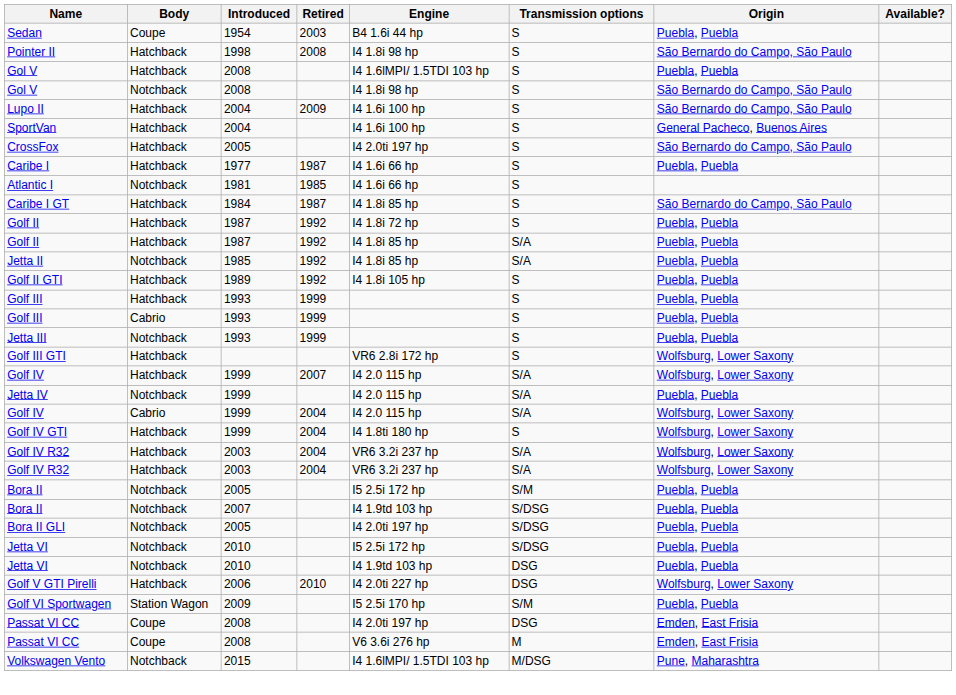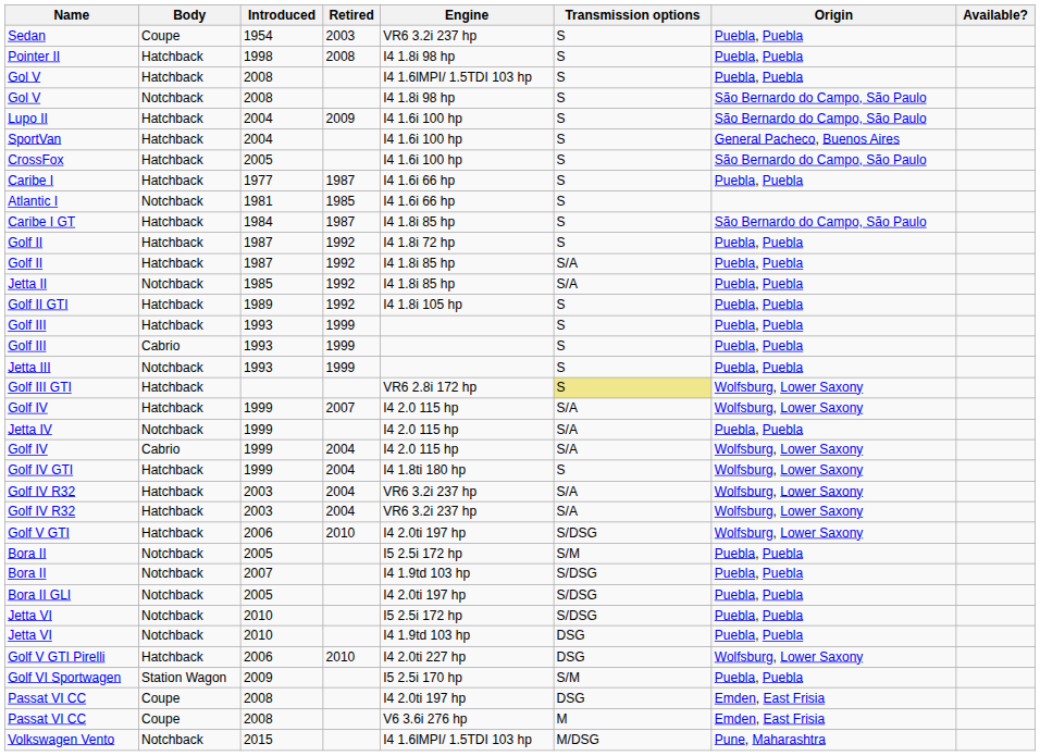Sedan | Engine: B4 1.6i 44 hp -> VR6 3.2i 237 hp
Pointer II | Origin: São Bernardo do Campo, São Paulo -> Puebla, Puebla
CrossFox | Engine: I4 2.0ti 197 hp -> I4 1.6i 100 hp
Golf III GTI | Transmission options: no background -> khaki background
+ row: Golf V GTI | Hatchback | 2006 | 2010 | I4 2.0ti 197 hp | S/DSG | Wolfsburg, Lower Saxony
